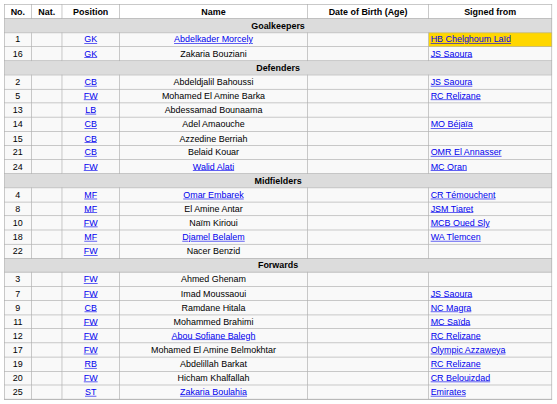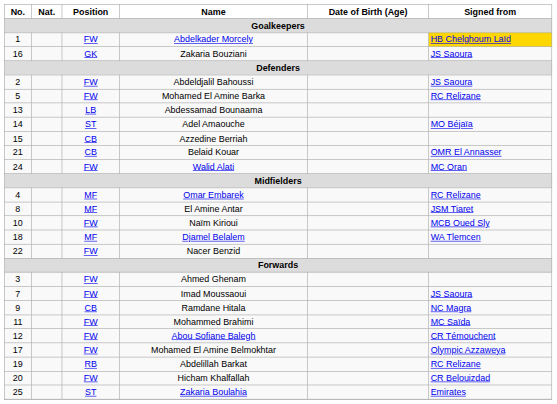Abdelkader Morcely | Position: GK -> FW
Abdeldjalil Bahoussi | Position: CB -> FW
Adel Amaouche | Position: CB -> ST
Omar Embarek | Signed from: CR Témouchent -> RC Relizane
Abou Sofiane Balegh | Signed from: RC Relizane -> CR Témouchent
